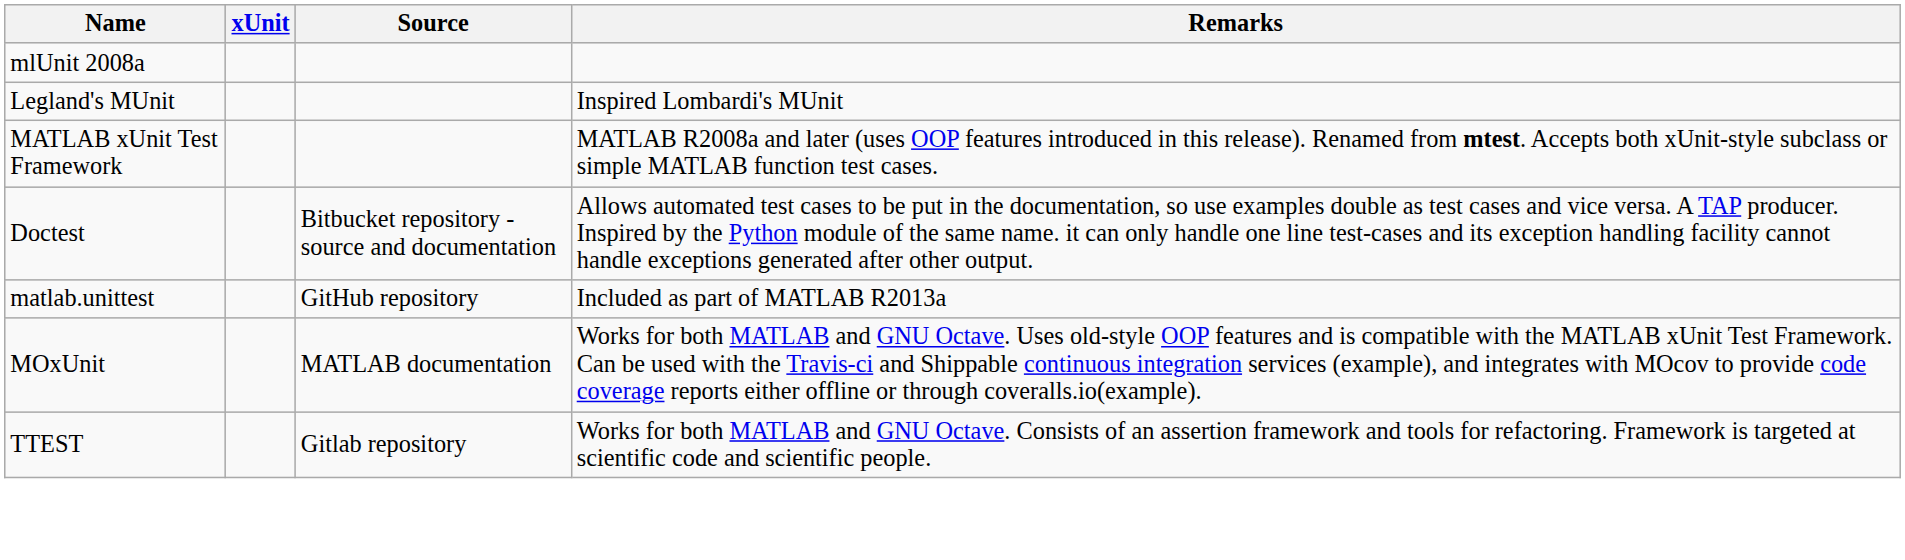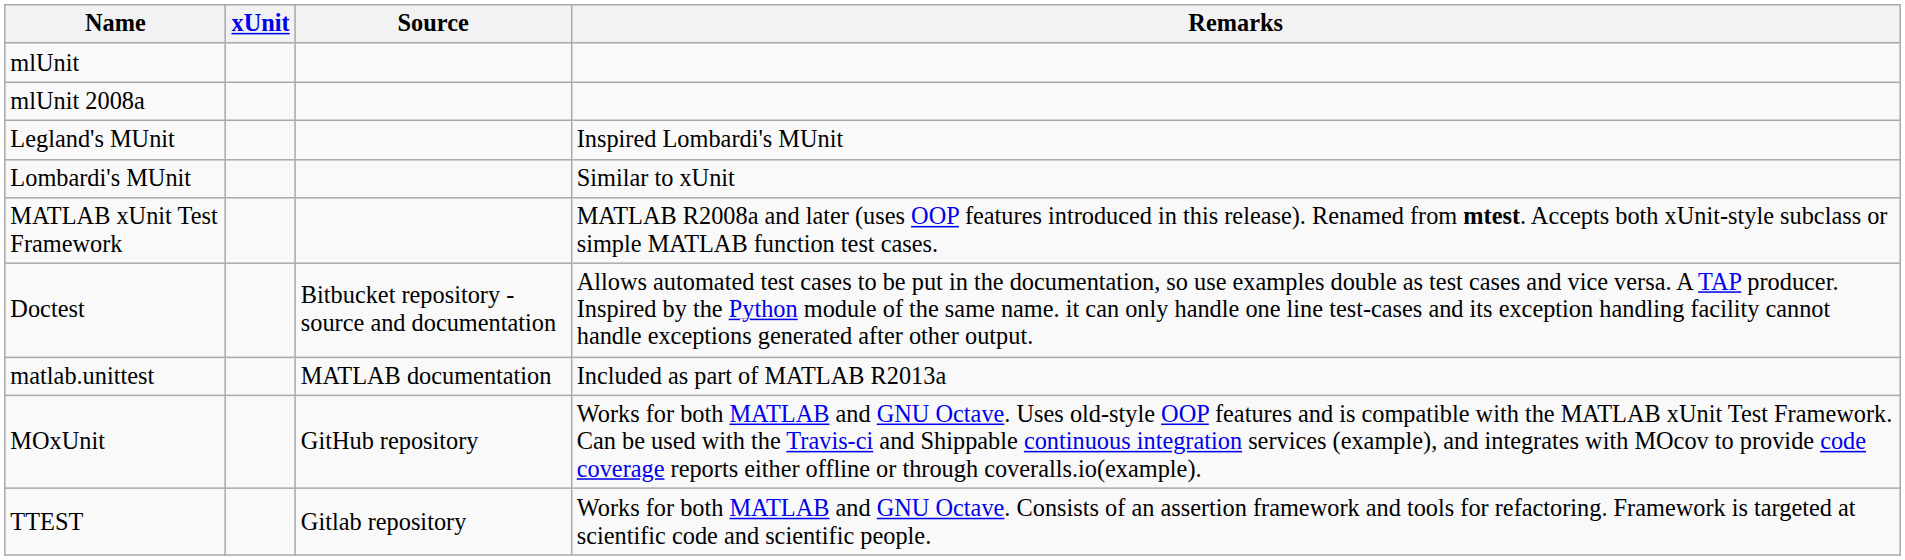+ row: mlUnit
+ row: Lombardi's MUnit | Similar to xUnit
matlab.unittest | Source: GitHub repository -> MATLAB documentation
MOxUnit | Source: MATLAB documentation -> GitHub repository
